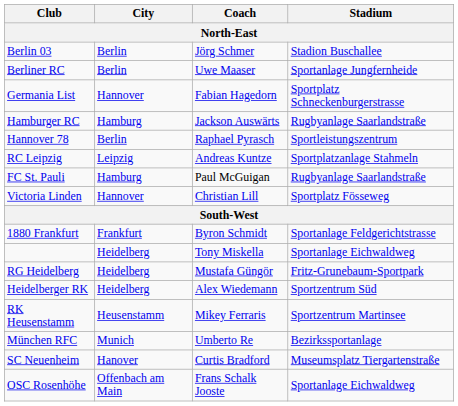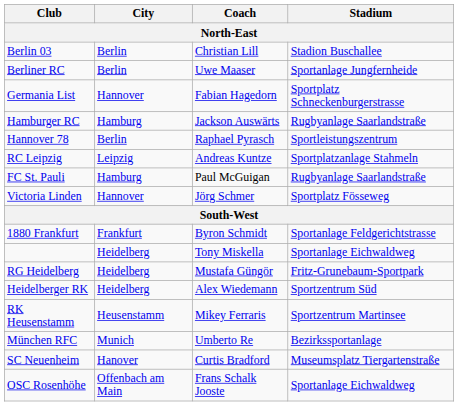Berlin 03 | Coach: Jörg Schmer -> Christian Lill
Victoria Linden | Coach: Christian Lill -> Jörg Schmer
